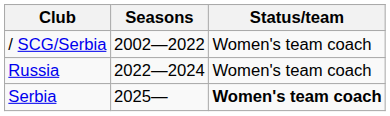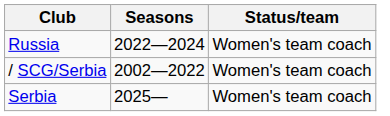rows swapped: / SCG/Serbia <-> Russia
Serbia | Status/team: bold -> normal
